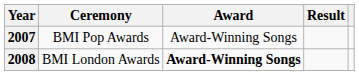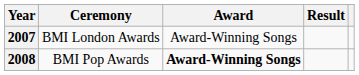2007 | Ceremony: BMI Pop Awards -> BMI London Awards
2008 | Ceremony: BMI London Awards -> BMI Pop Awards
